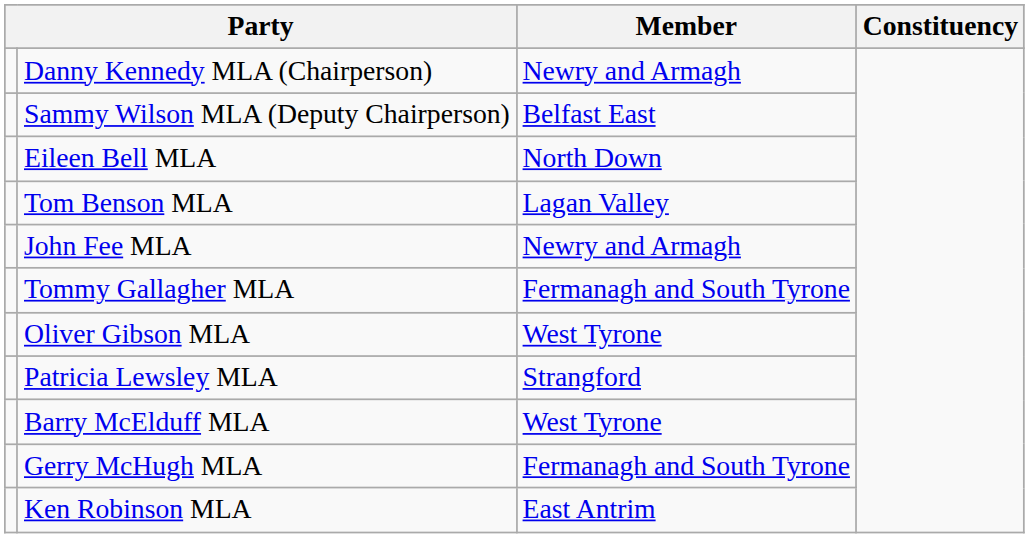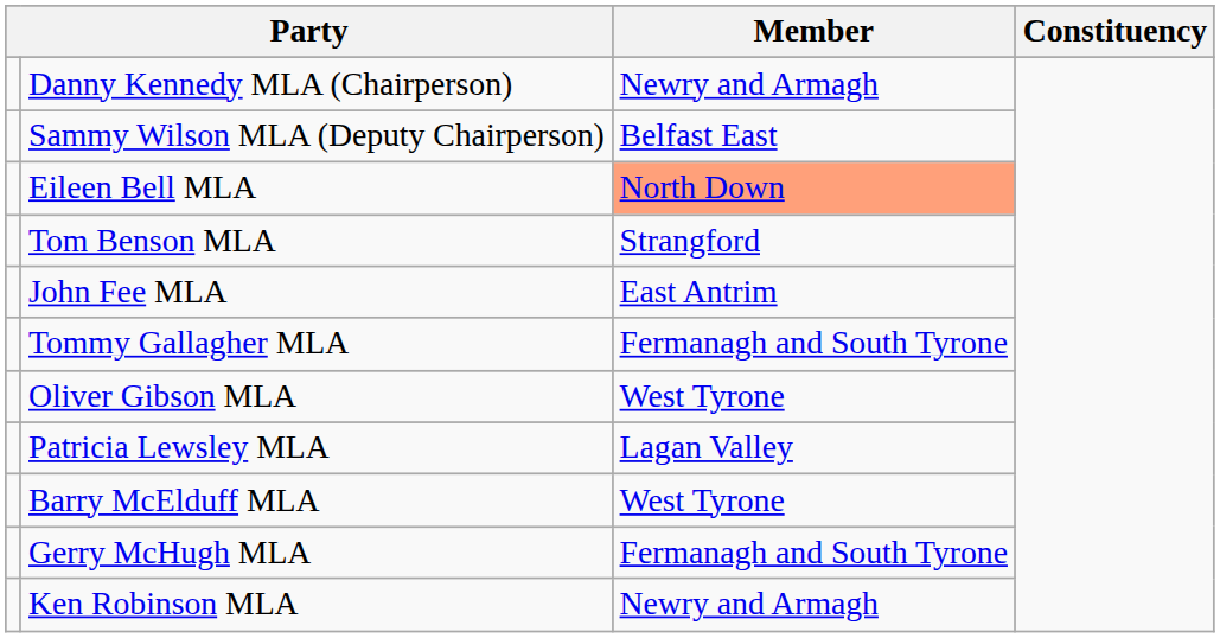Eileen Bell MLA | Member: no background -> lightsalmon background
Tom Benson MLA | Member: Lagan Valley -> Strangford
John Fee MLA | Member: Newry and Armagh -> East Antrim
Patricia Lewsley MLA | Member: Strangford -> Lagan Valley
Ken Robinson MLA | Member: East Antrim -> Newry and Armagh
